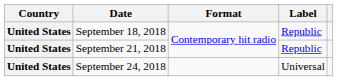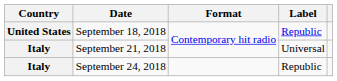September 21, 2018 | Country: United States -> Italy
September 21, 2018 | Label: Republic -> Universal
September 24, 2018 | Country: United States -> Italy
September 24, 2018 | Label: Universal -> Republic
